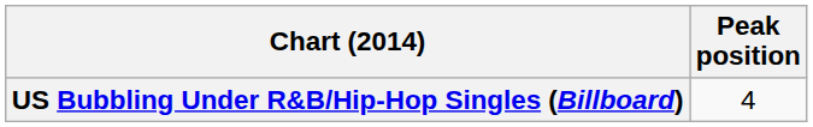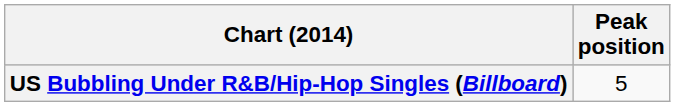US Bubbling Under R&B/Hip-Hop Singles (Billboard) | Peak position: 4 -> 5
